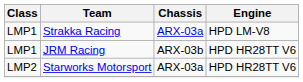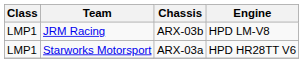- row: LMP1 | Strakka Racing | ARX-03a | HPD LM-V8
JRM Racing | Engine: HPD HR28TT V6 -> HPD LM-V8
Starworks Motorsport | Class: LMP2 -> LMP1
